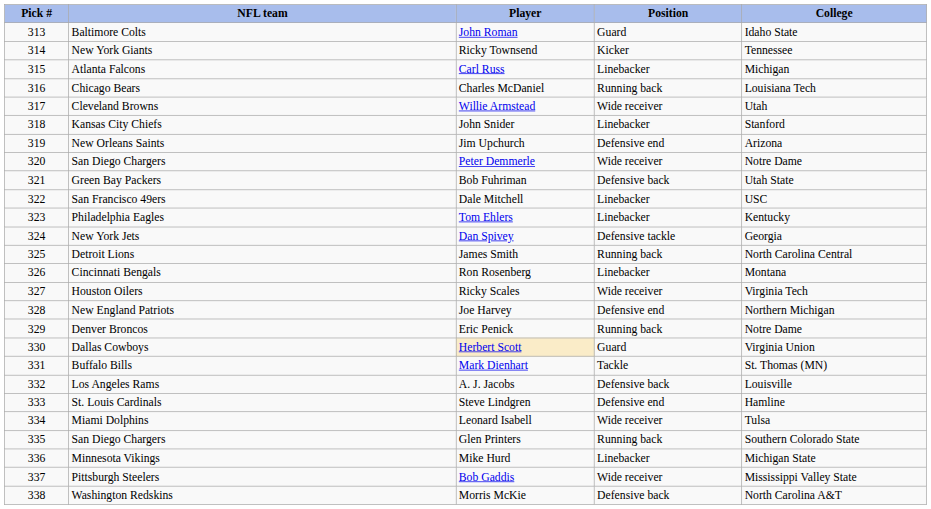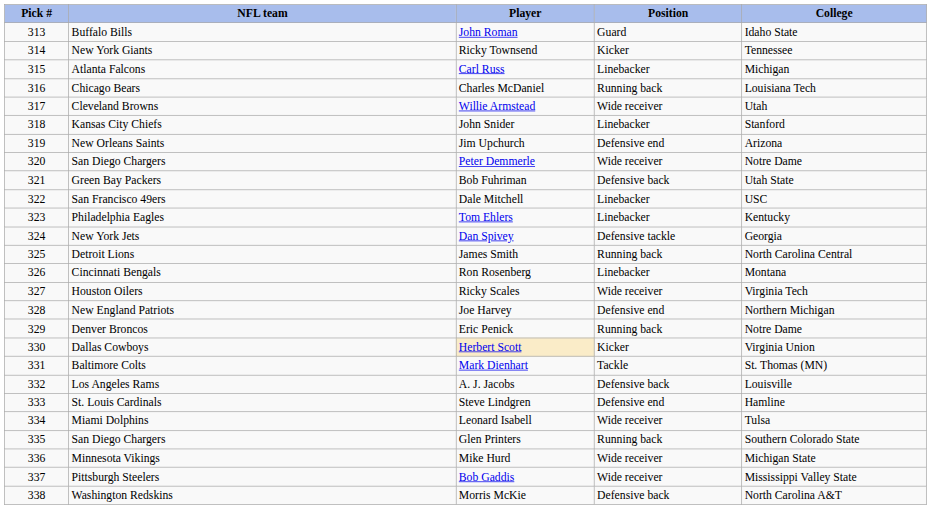John Roman | NFL team: Baltimore Colts -> Buffalo Bills
Herbert Scott | Position: Guard -> Kicker
Mark Dienhart | NFL team: Buffalo Bills -> Baltimore Colts
Mike Hurd | Position: Linebacker -> Wide receiver
